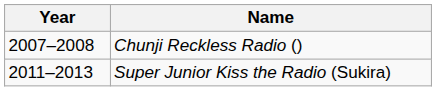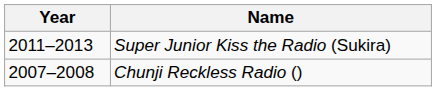rows swapped: Chunji Reckless Radio () <-> Super Junior Kiss the Radio (Sukira)
